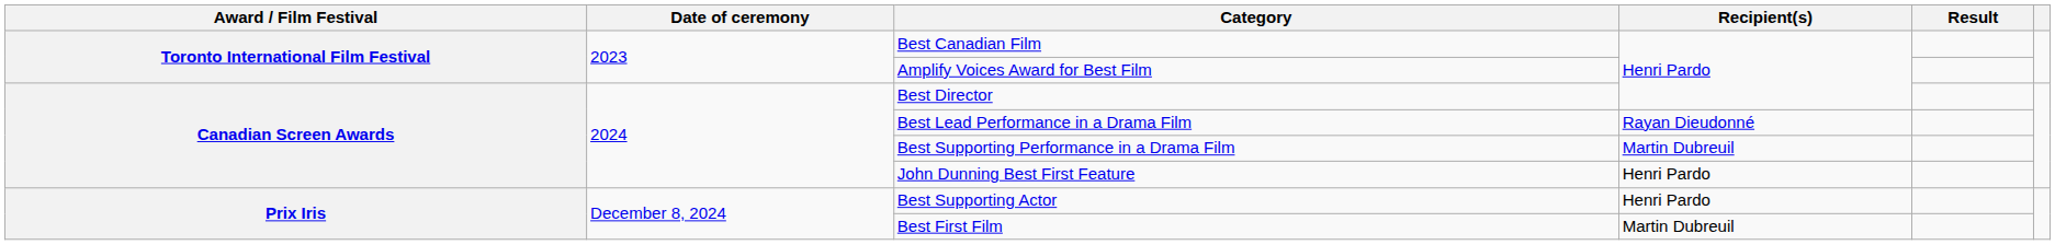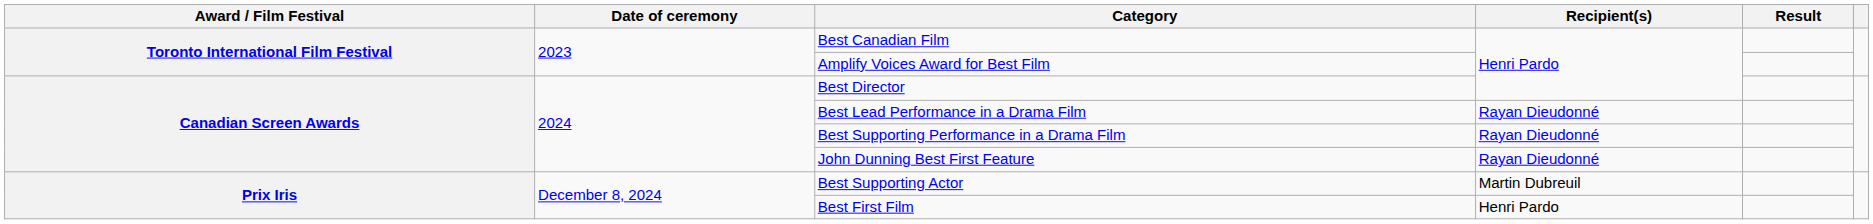Best Supporting Performance in a Drama Film | Recipient(s): Martin Dubreuil -> Rayan Dieudonné
John Dunning Best First Feature | Recipient(s): Henri Pardo -> Rayan Dieudonné
Best Supporting Actor | Recipient(s): Henri Pardo -> Martin Dubreuil
Best First Film | Recipient(s): Martin Dubreuil -> Henri Pardo
